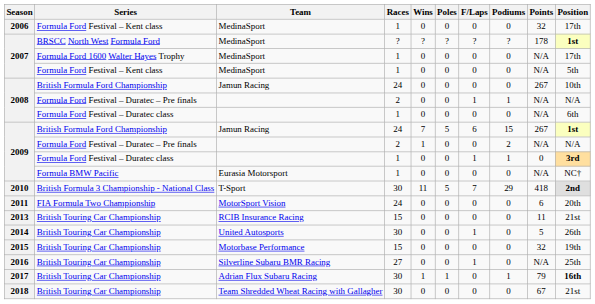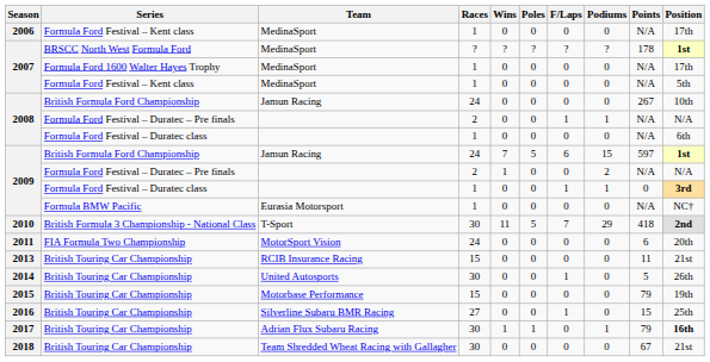2006 | Points: 32 -> N/A
2009 / British Formula Ford Championship | Points: 267 -> 597
2015 | Points: 32 -> 79
2016 | Points: N/A -> 15
